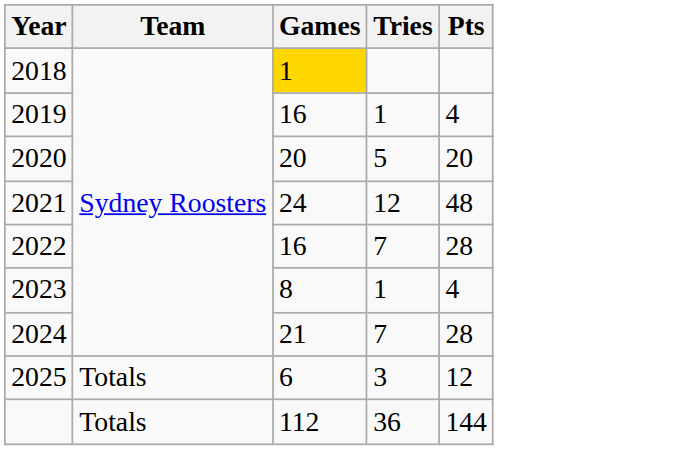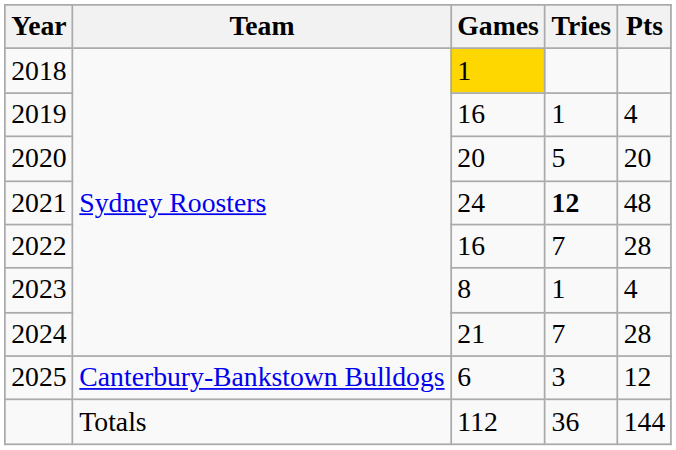2021 | Tries: normal -> bold
2025 | Team: Totals -> Canterbury-Bankstown Bulldogs
